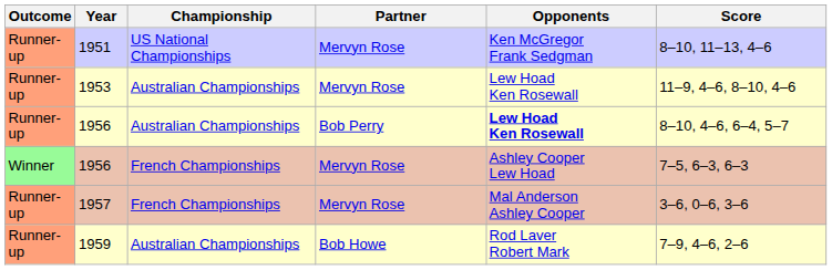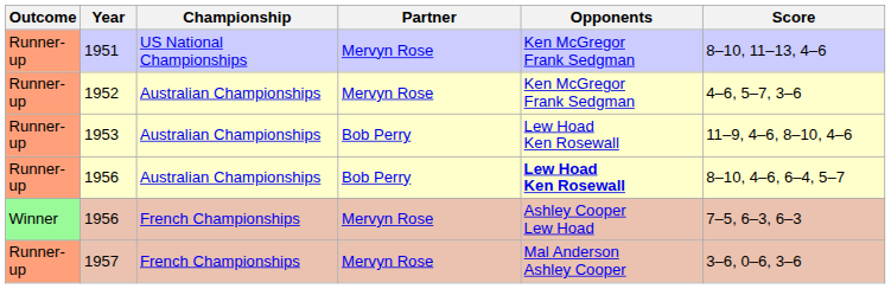+ row: Runner-up | 1952 | Australian Championships | Mervyn Rose | Ken McGregor Frank Sedgman | 4–6, 5–7, 3–6
1953 | Partner: Mervyn Rose -> Bob Perry
- row: Runner-up | 1959 | Australian Championships | Bob Howe | Rod Laver Robert Mark | 7–9, 4–6, 2–6
